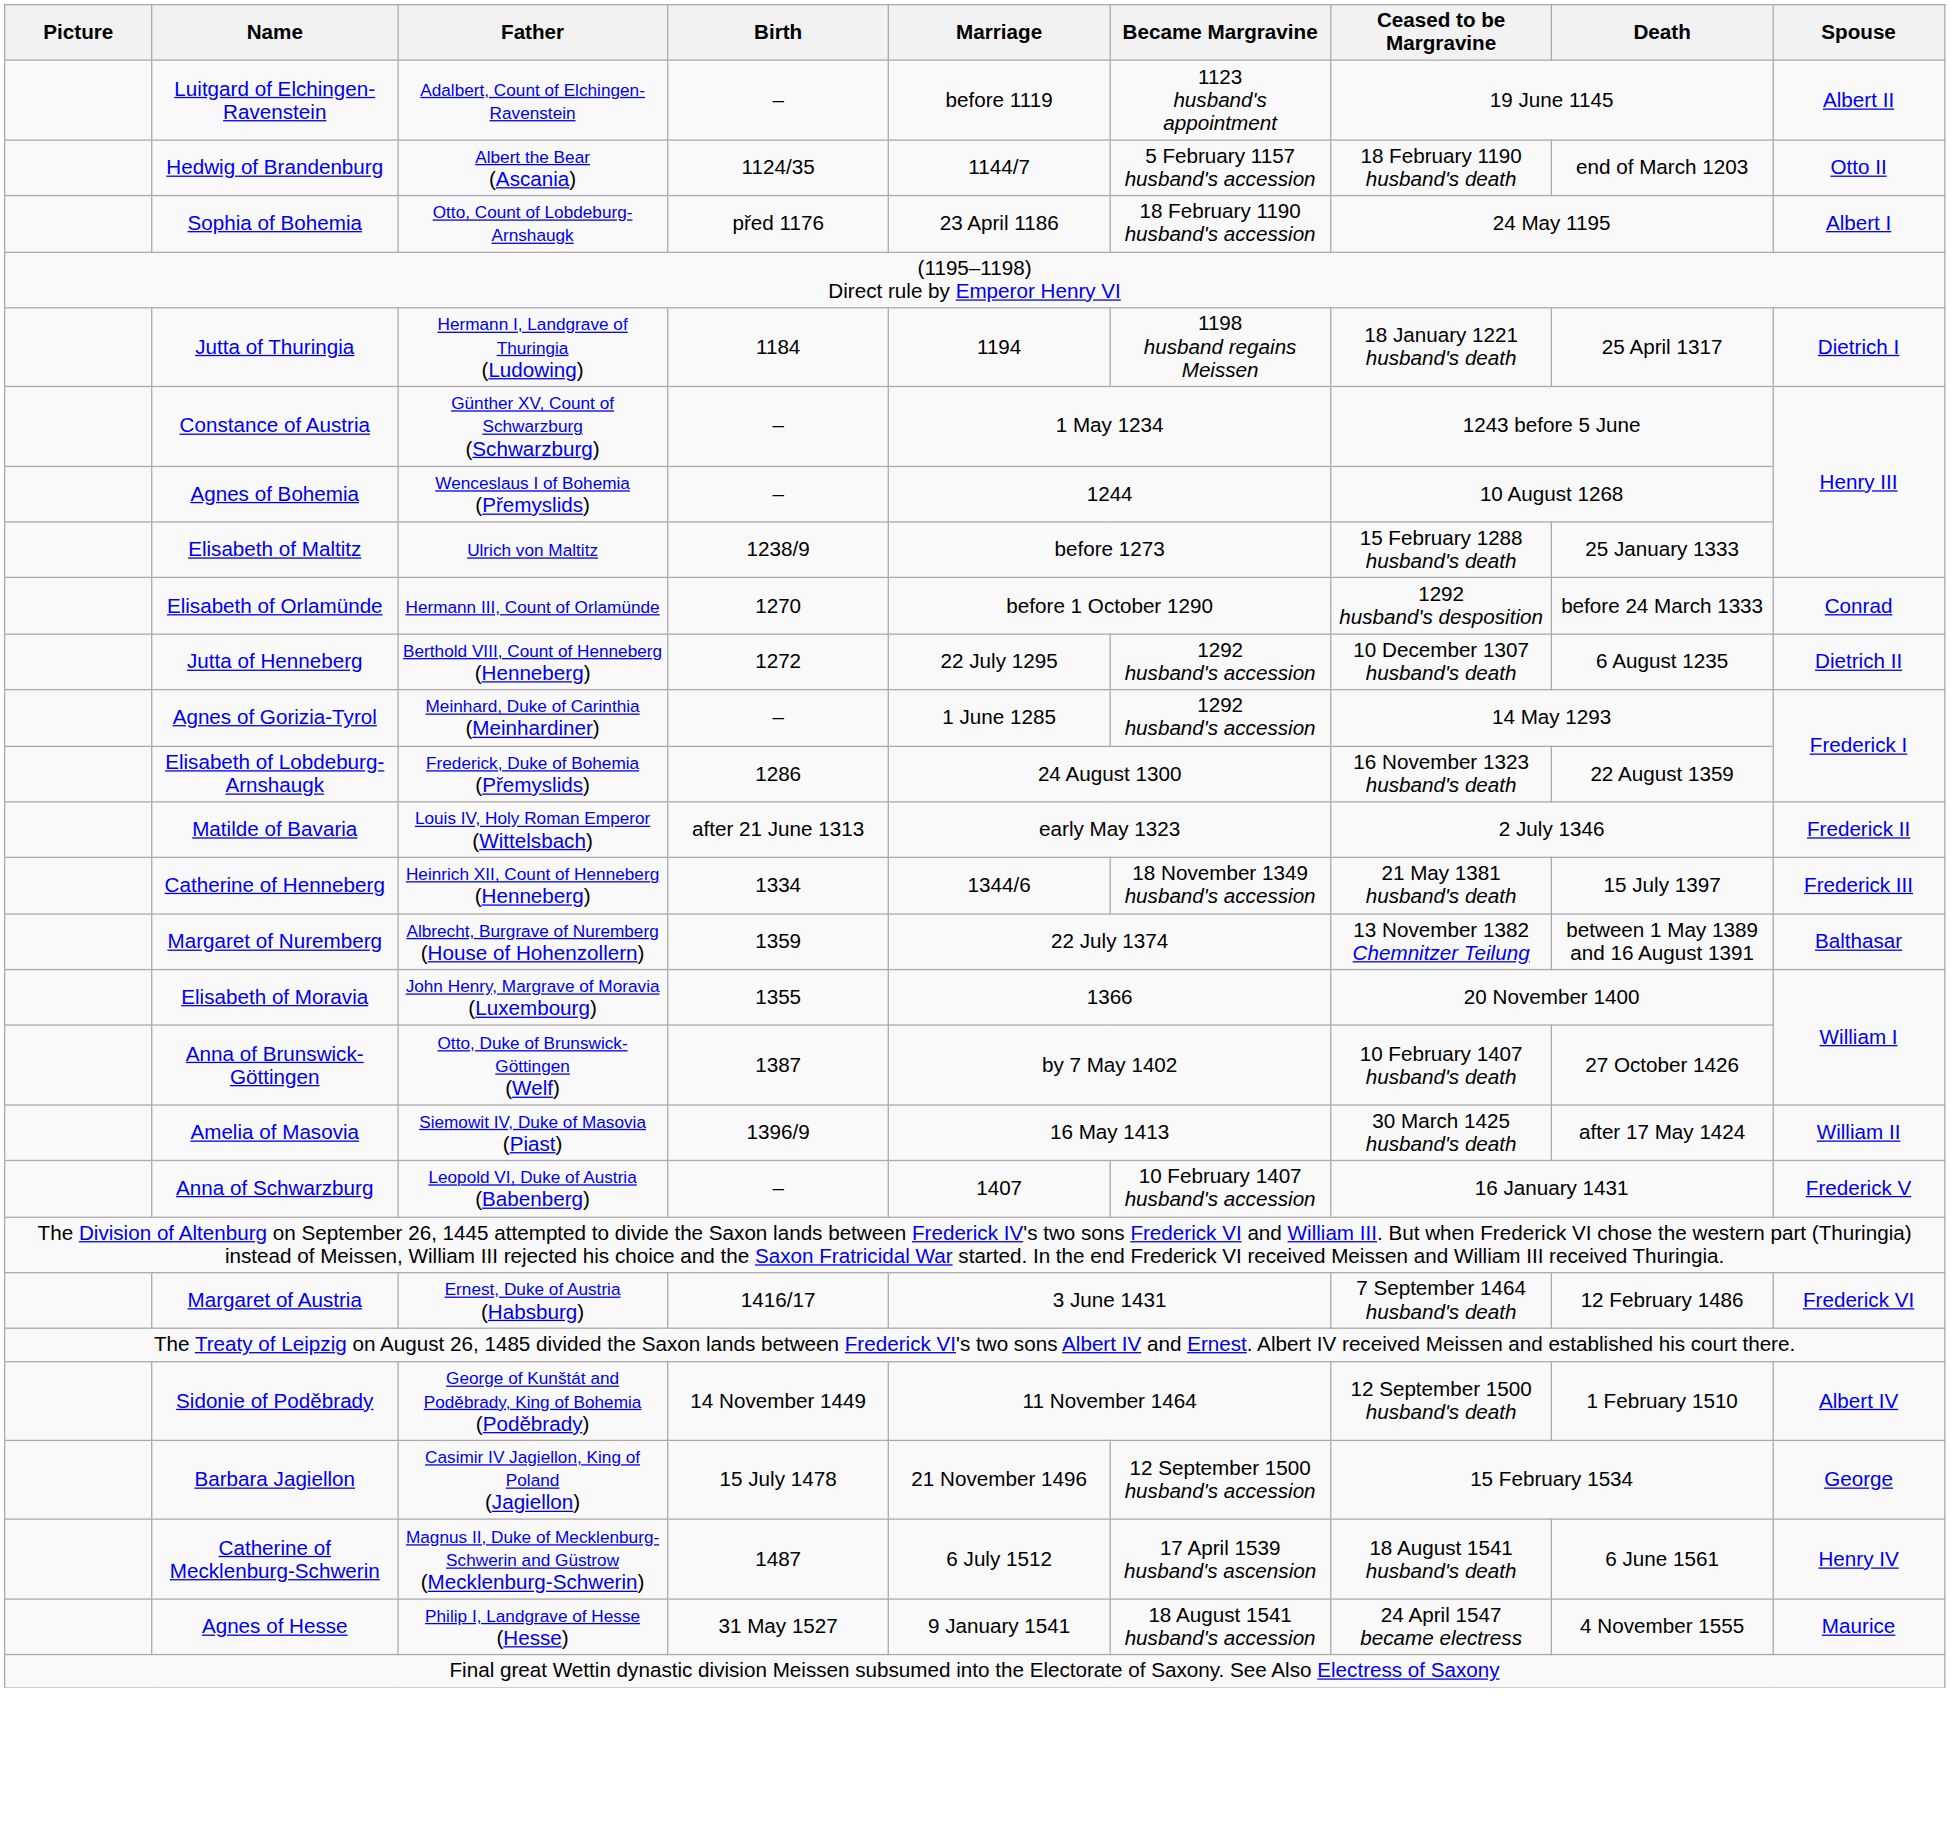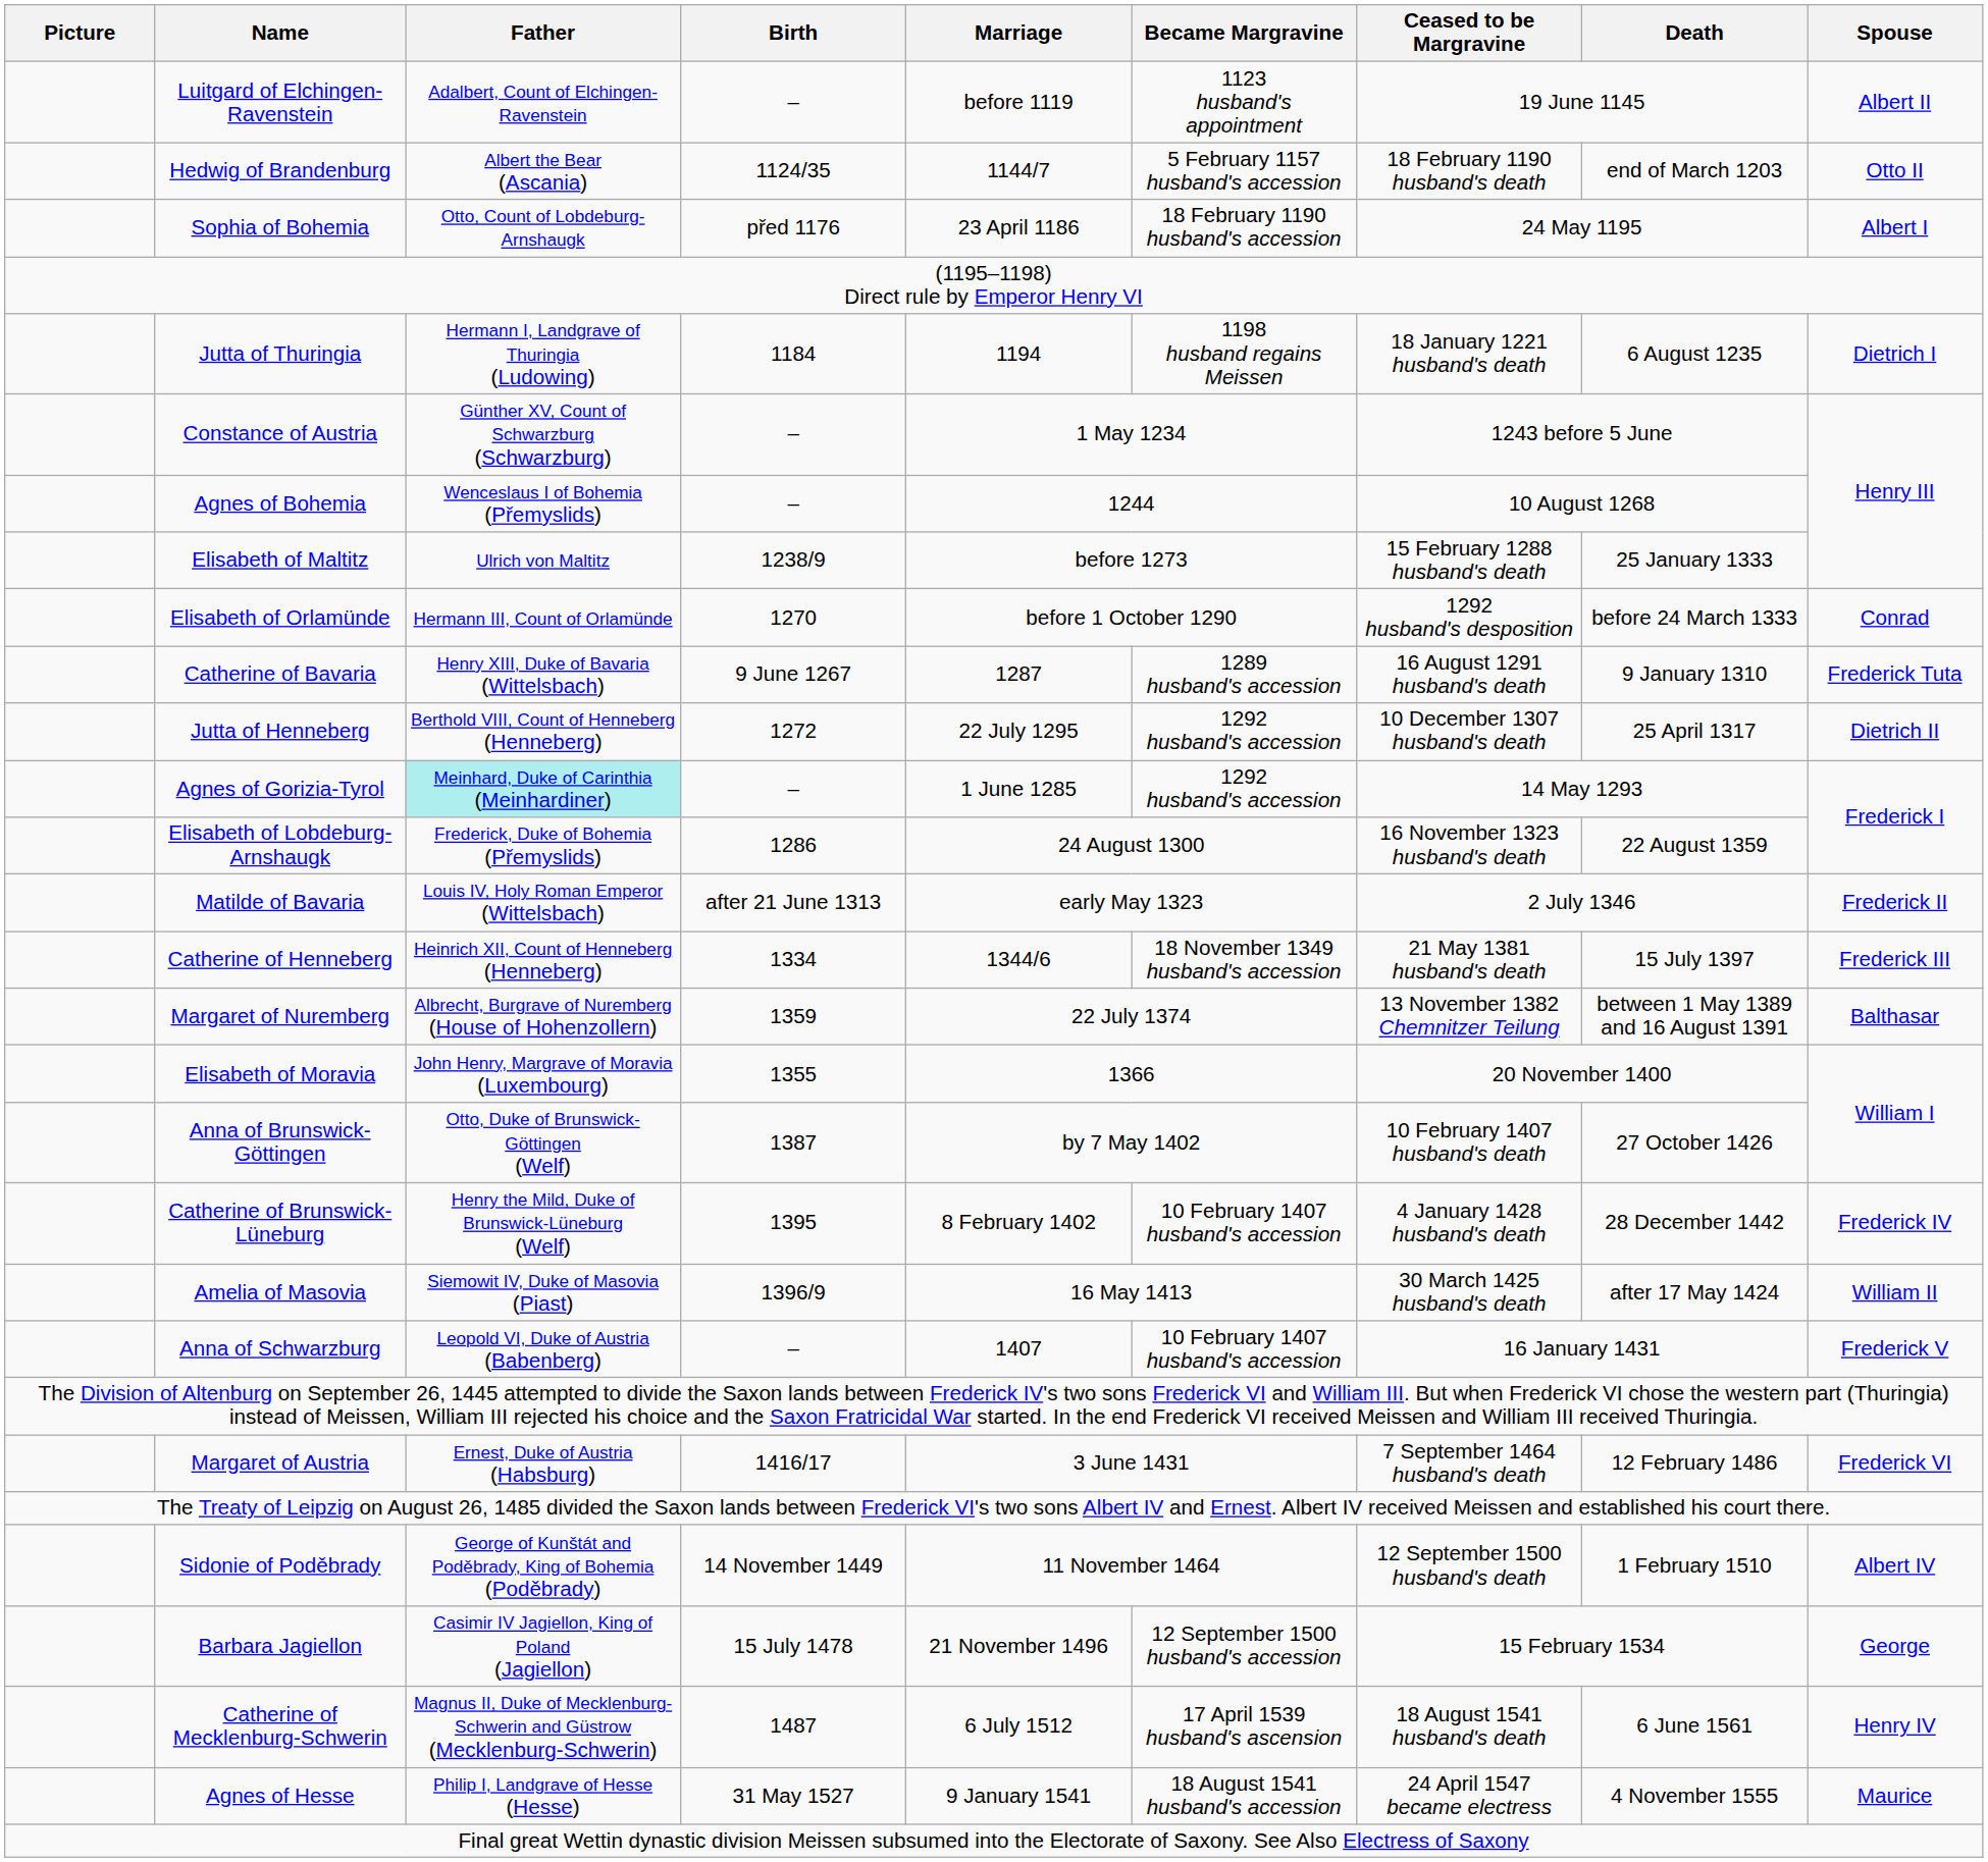Jutta of Thuringia | Death: 25 April 1317 -> 6 August 1235
+ row: Catherine of Bavaria | Henry XIII, Duke of Bavaria (Wittelsbach) | 9 June 1267 | 1287 | 1289 husband's accession | 16 August 1291 husband's death | 9 January 1310 | Frederick Tuta
Jutta of Henneberg | Death: 6 August 1235 -> 25 April 1317
Agnes of Gorizia-Tyrol | Father: no background -> paleturquoise background
+ row: Catherine of Brunswick-Lüneburg | Henry the Mild, Duke of Brunswick-Lüneburg (Welf) | 1395 | 8 February 1402 | 10 February 1407 husband's accession | 4 January 1428 husband's death | 28 December 1442 | Frederick IV
